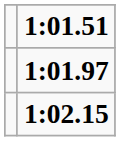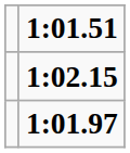rows swapped: 1:01.97 <-> 1:02.15
